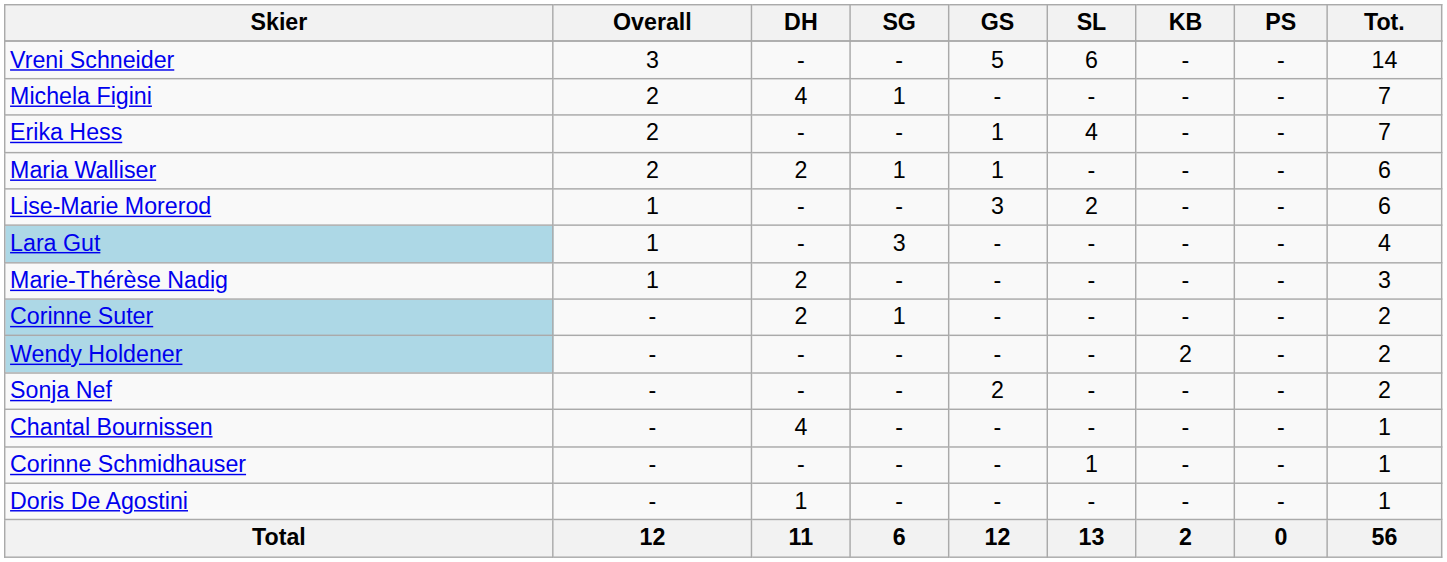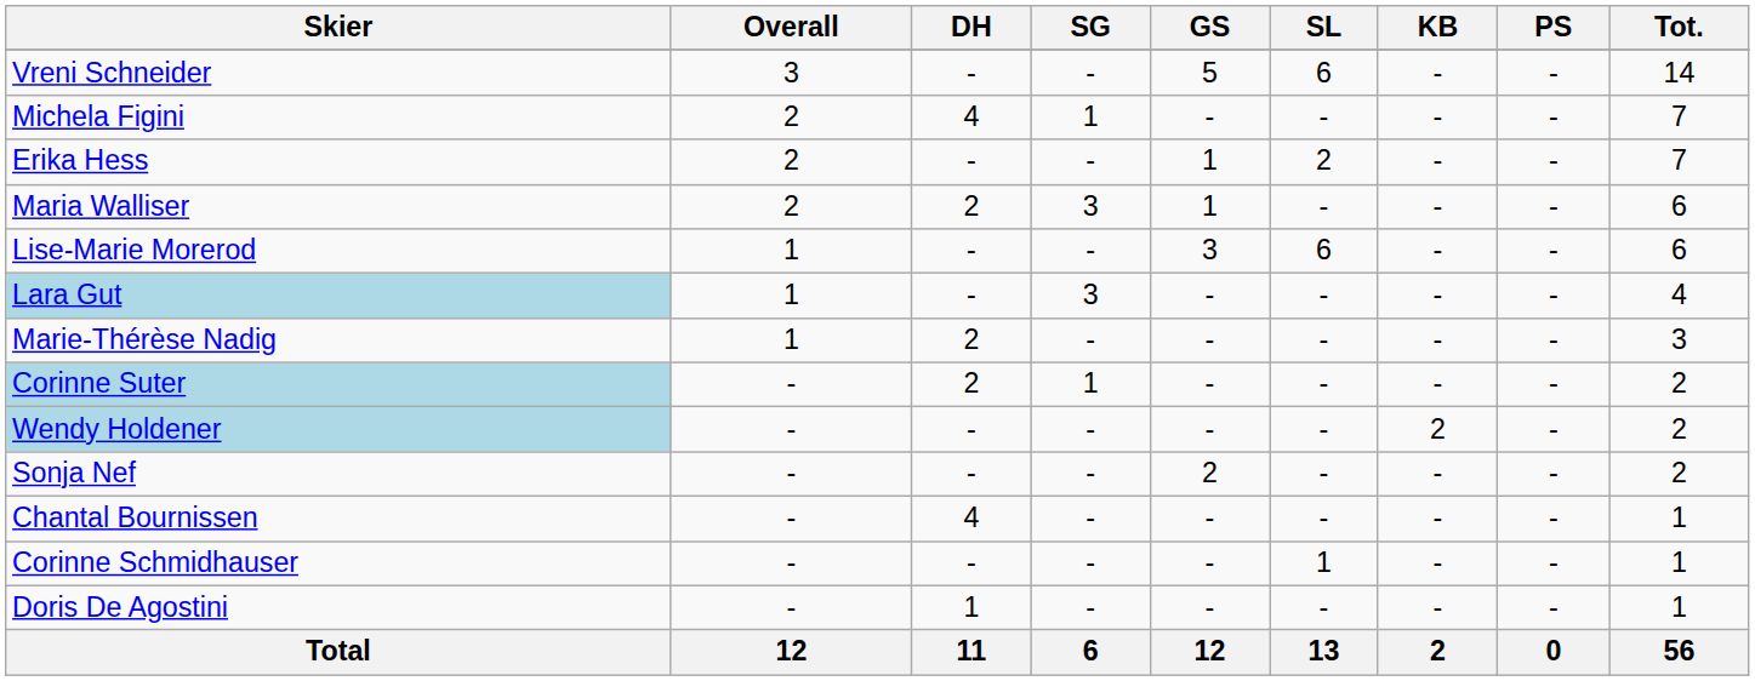Erika Hess | SL: 4 -> 2
Maria Walliser | SG: 1 -> 3
Lise-Marie Morerod | SL: 2 -> 6
